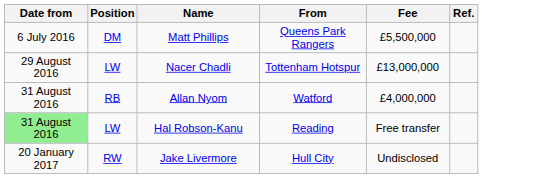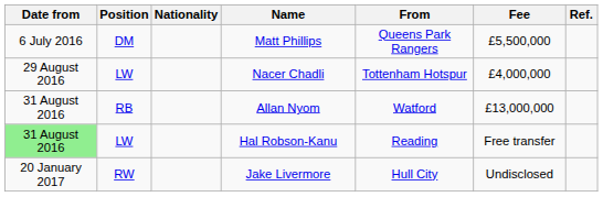+ column: Nationality
Nacer Chadli | Fee: £13,000,000 -> £4,000,000
Allan Nyom | Fee: £4,000,000 -> £13,000,000
